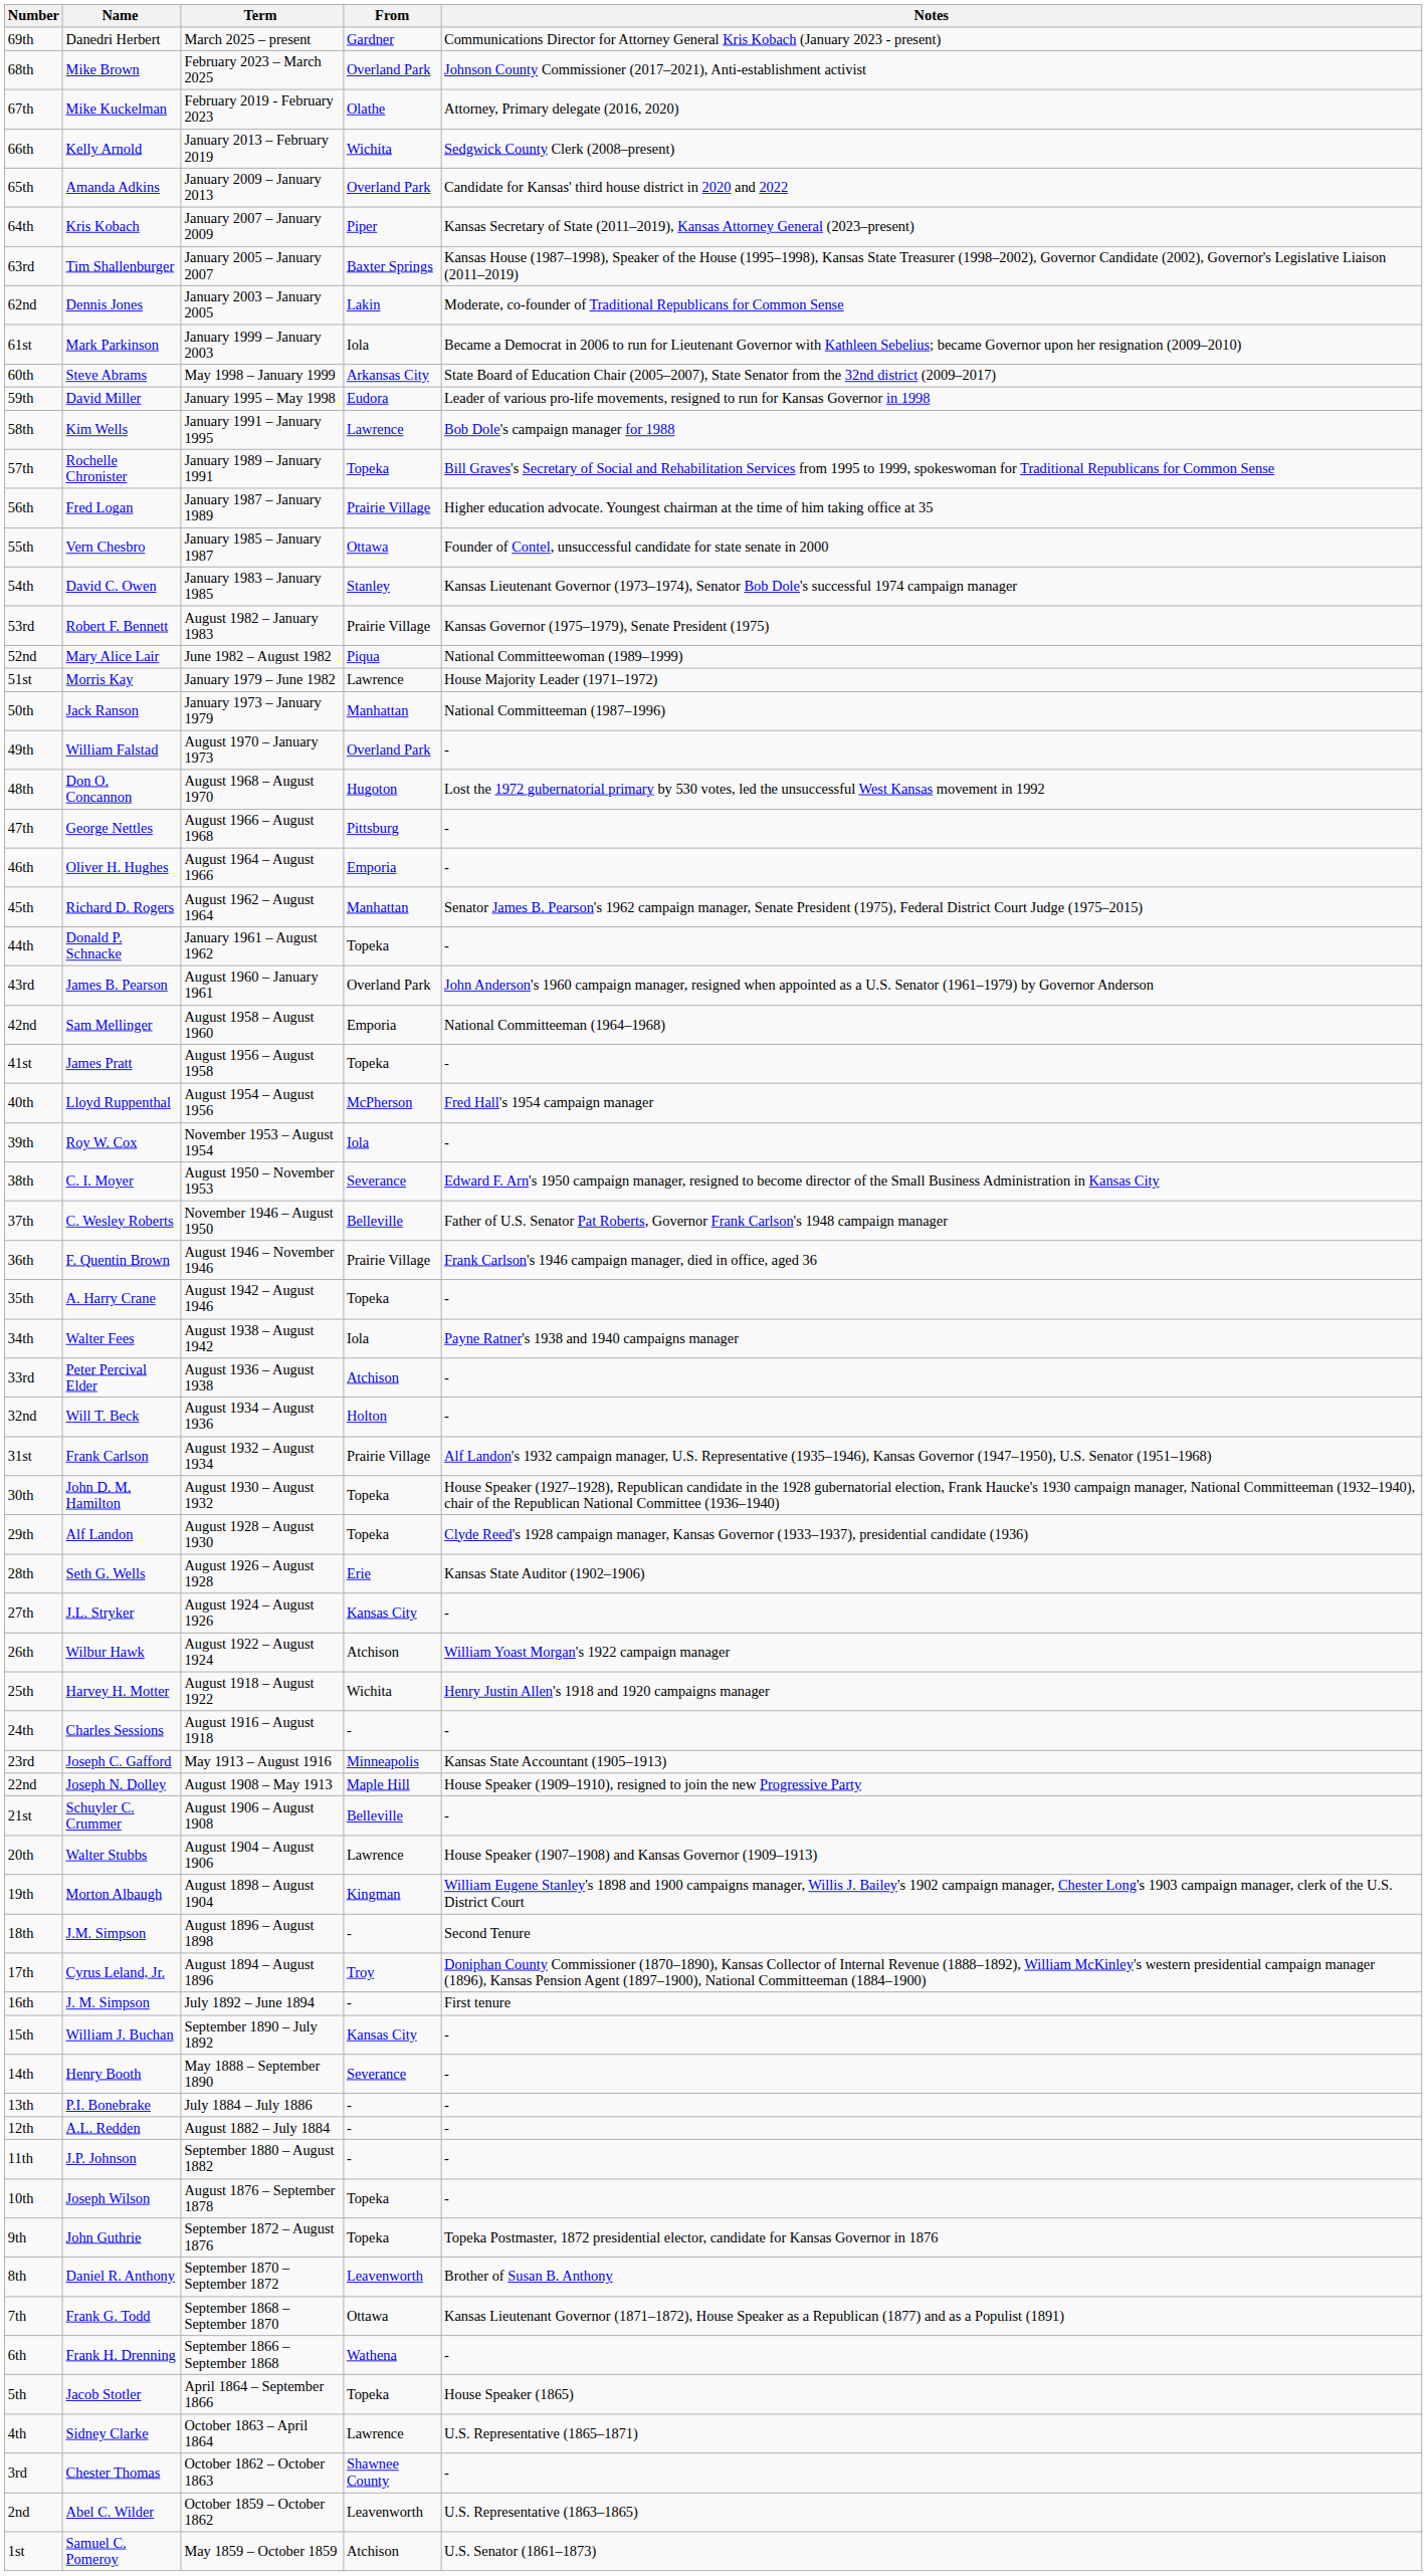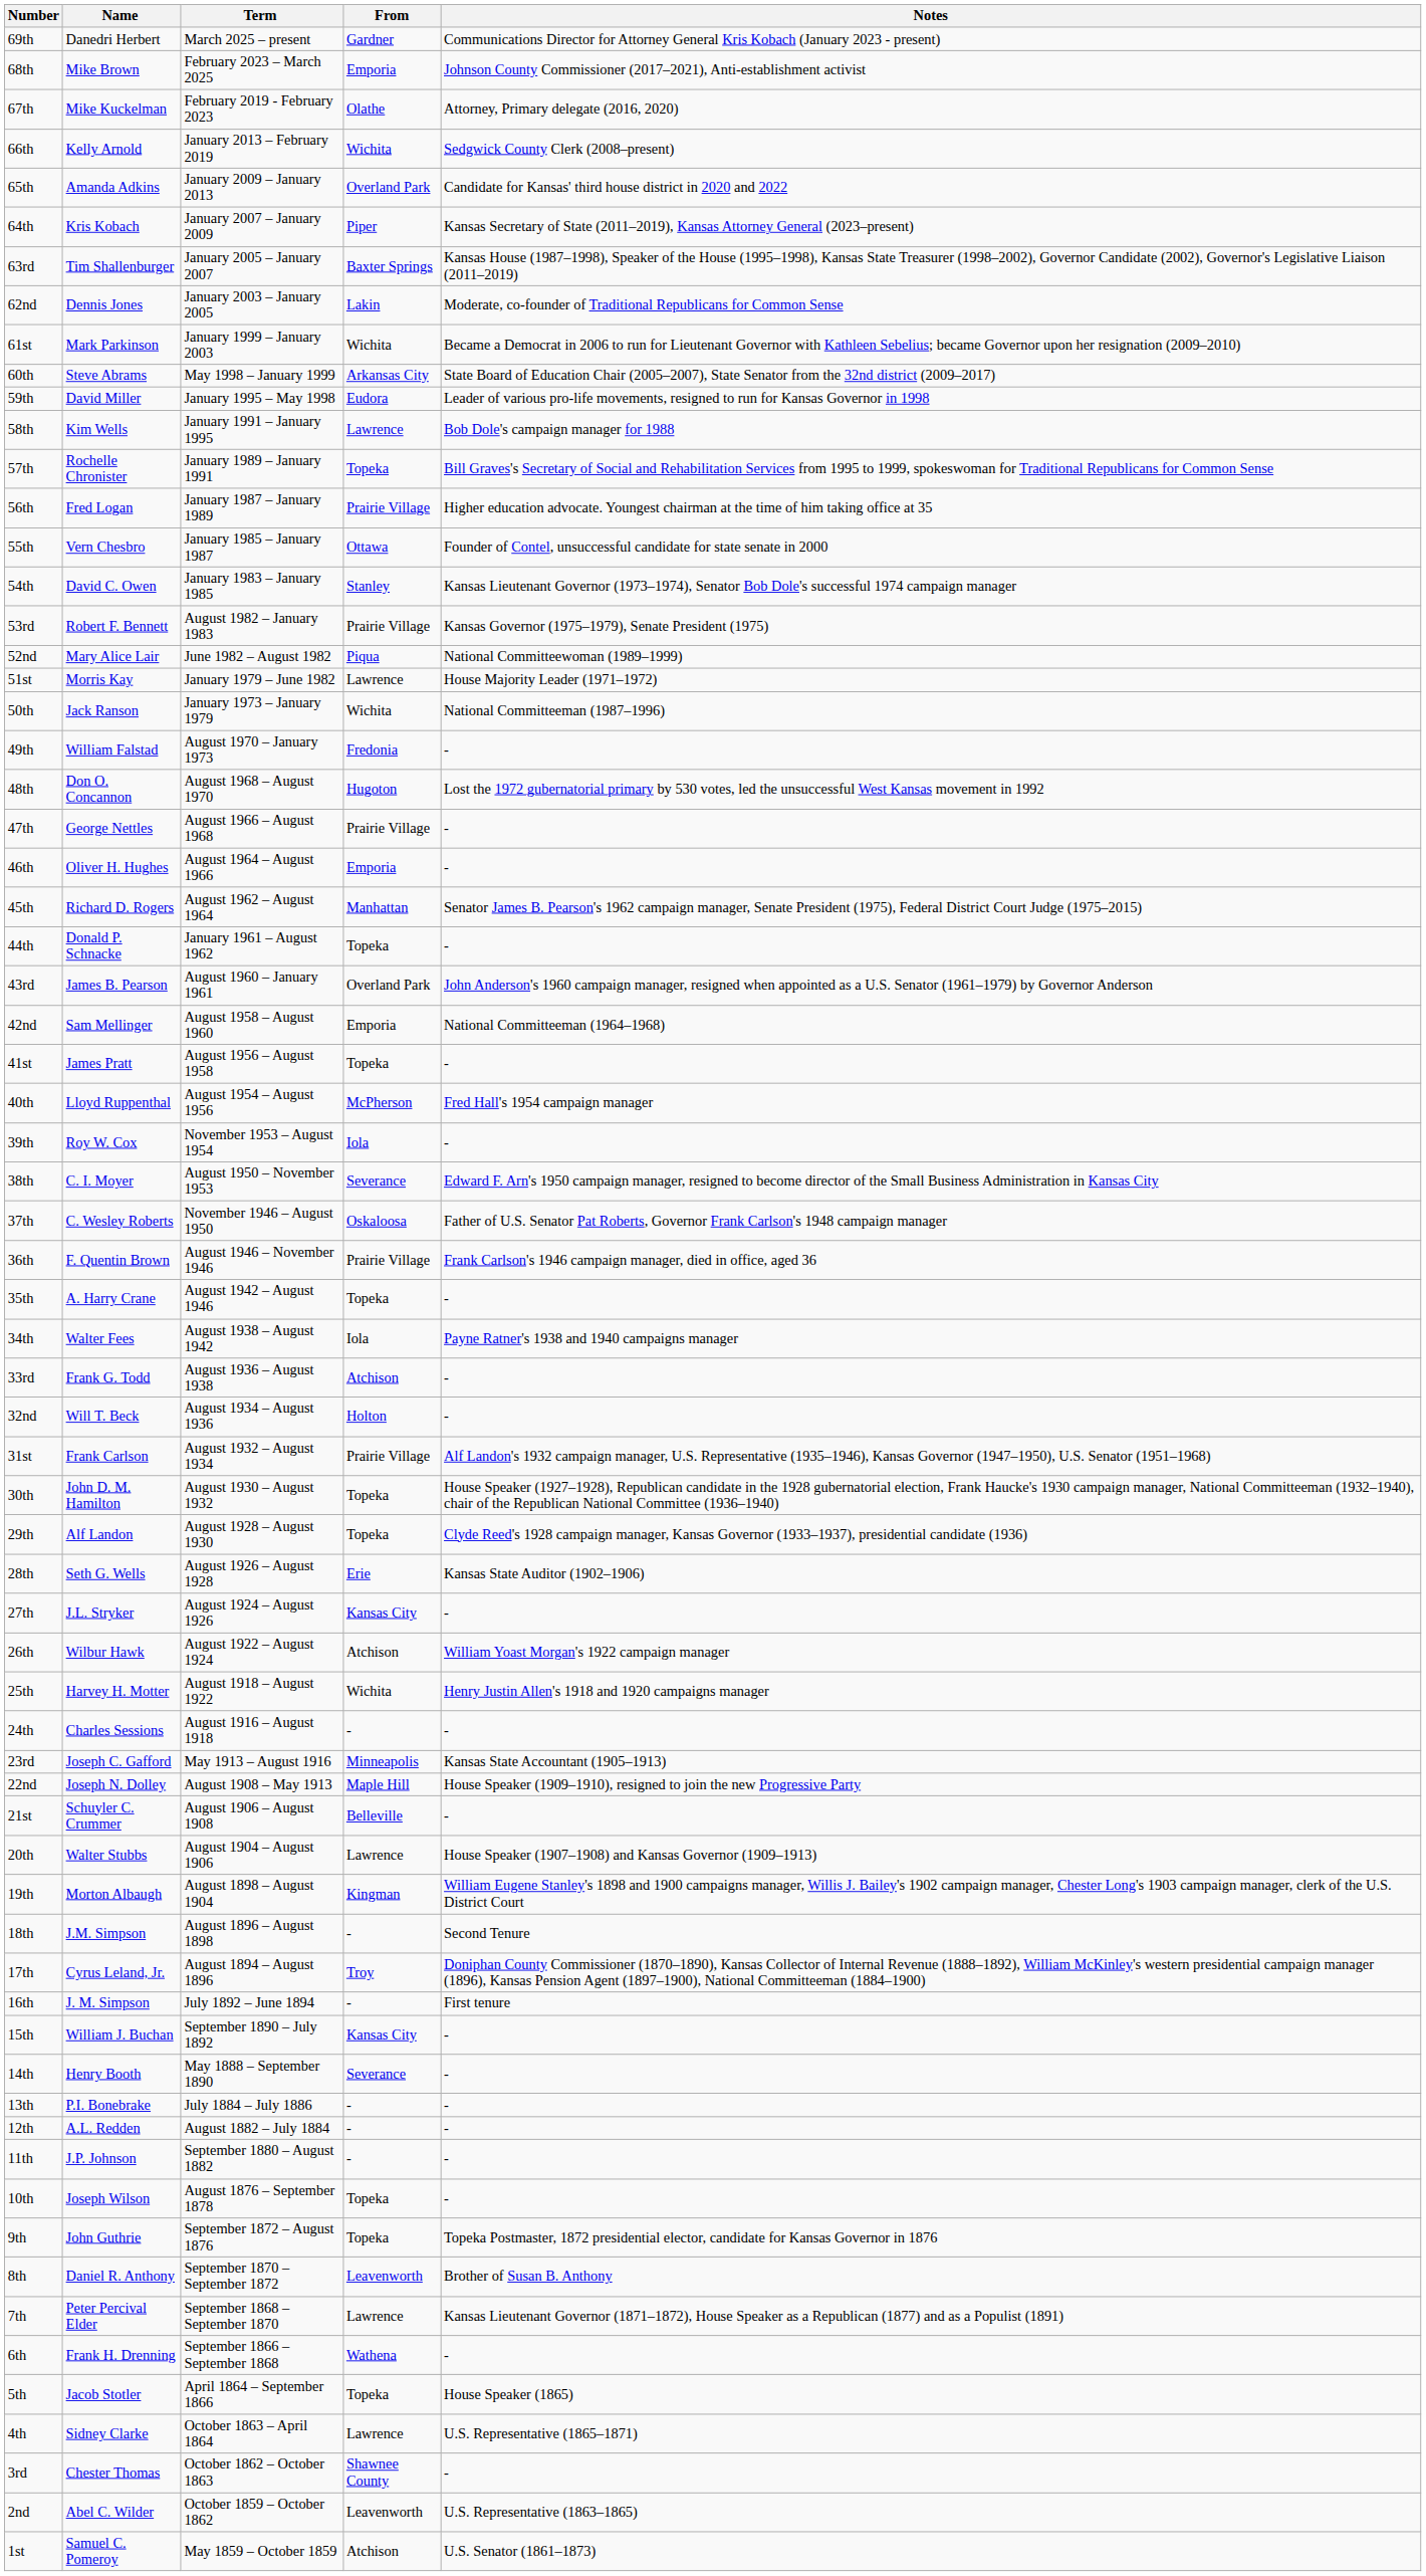68th | From: Overland Park -> Emporia
61st | From: Iola -> Wichita
50th | From: Manhattan -> Wichita
49th | From: Overland Park -> Fredonia
47th | From: Pittsburg -> Prairie Village
37th | From: Belleville -> Oskaloosa
33rd | Name: Peter Percival Elder -> Frank G. Todd
7th | Name: Frank G. Todd -> Peter Percival Elder
7th | From: Ottawa -> Lawrence
